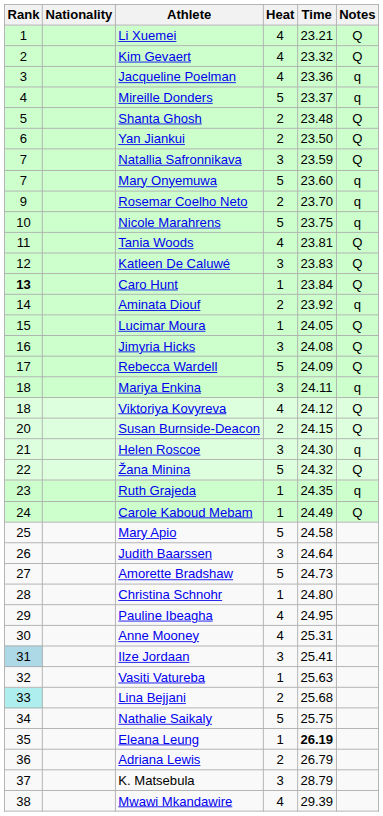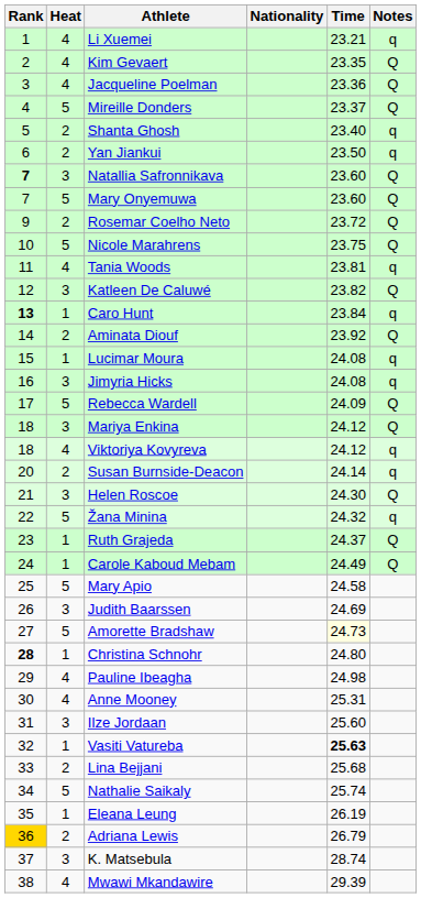columns swapped: Heat <-> Nationality
Li Xuemei | Notes: Q -> q
Kim Gevaert | Time: 23.32 -> 23.35
Jacqueline Poelman | Notes: q -> Q
Mireille Donders | Notes: q -> Q
Shanta Ghosh | Time: 23.48 -> 23.40
Shanta Ghosh | Notes: Q -> q
Yan Jiankui | Notes: Q -> q
Natallia Safronnikava | Rank: normal -> bold
Natallia Safronnikava | Time: 23.59 -> 23.60
Mary Onyemuwa | Notes: q -> Q
Rosemar Coelho Neto | Time: 23.70 -> 23.72
Rosemar Coelho Neto | Notes: q -> Q
Nicole Marahrens | Notes: q -> Q
Tania Woods | Notes: Q -> q
Katleen De Caluwé | Time: 23.83 -> 23.82
Caro Hunt | Notes: Q -> q
Aminata Diouf | Notes: q -> Q
Lucimar Moura | Time: 24.05 -> 24.08
Lucimar Moura | Notes: Q -> q
Jimyria Hicks | Notes: Q -> q
Mariya Enkina | Time: 24.11 -> 24.12
Mariya Enkina | Notes: q -> Q
Viktoriya Kovyreva | Notes: Q -> q
Susan Burnside-Deacon | Time: 24.15 -> 24.14
Susan Burnside-Deacon | Notes: Q -> q
Helen Roscoe | Notes: q -> Q
Žana Minina | Notes: Q -> q
Ruth Grajeda | Time: 24.35 -> 24.37
Ruth Grajeda | Notes: q -> Q
Judith Baarssen | Time: 24.64 -> 24.69
Amorette Bradshaw | Time: no background -> lightyellow background
Christina Schnohr | Rank: normal -> bold
Pauline Ibeagha | Time: 24.95 -> 24.98
Ilze Jordaan | Rank: lightblue background -> no background
Ilze Jordaan | Time: 25.41 -> 25.60
Vasiti Vatureba | Time: normal -> bold
Lina Bejjani | Rank: paleturquoise background -> no background
Nathalie Saikaly | Time: 25.75 -> 25.74
Eleana Leung | Time: bold -> normal
Adriana Lewis | Rank: no background -> gold background
K. Matsebula | Time: 28.79 -> 28.74
